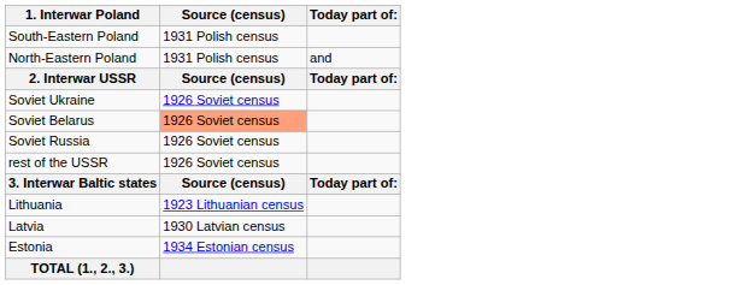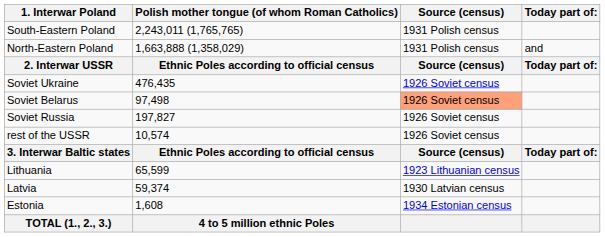+ column: Polish mother tongue (of whom Roman Catholics) | 2,243,011 (1,765,765) | 1,663,888 (1,358,029) | Ethnic Poles according to official census | 476,435 | 97,498 | 197,827 | 10,574 | Ethnic Poles according to official census | 65,599 | 59,374 | 1,608 | 4 to 5 million ethnic Poles
